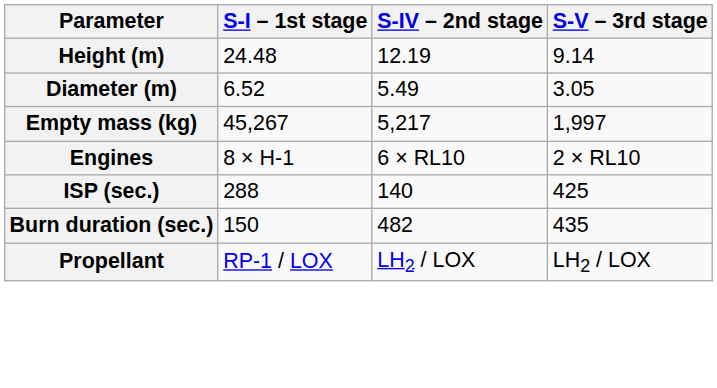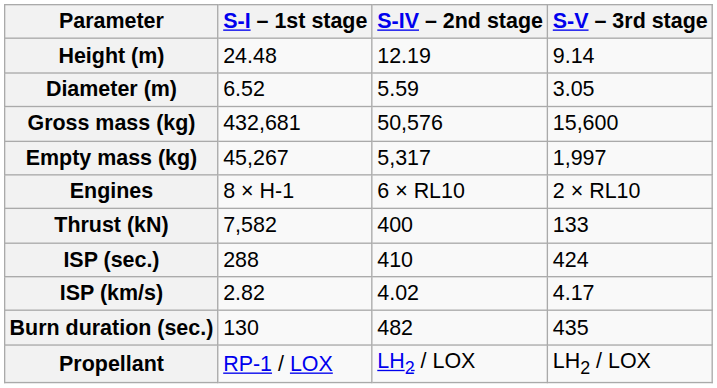Diameter (m) | S-IV – 2nd stage: 5.49 -> 5.59
+ row: Gross mass (kg) | 432,681 | 50,576 | 15,600
Empty mass (kg) | S-IV – 2nd stage: 5,217 -> 5,317
+ row: Thrust (kN) | 7,582 | 400 | 133
ISP (sec.) | S-IV – 2nd stage: 140 -> 410
ISP (sec.) | S-V – 3rd stage: 425 -> 424
+ row: ISP (km/s) | 2.82 | 4.02 | 4.17
Burn duration (sec.) | S-I – 1st stage: 150 -> 130
